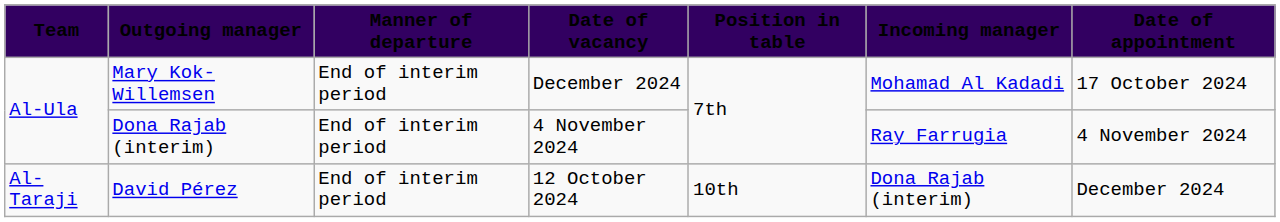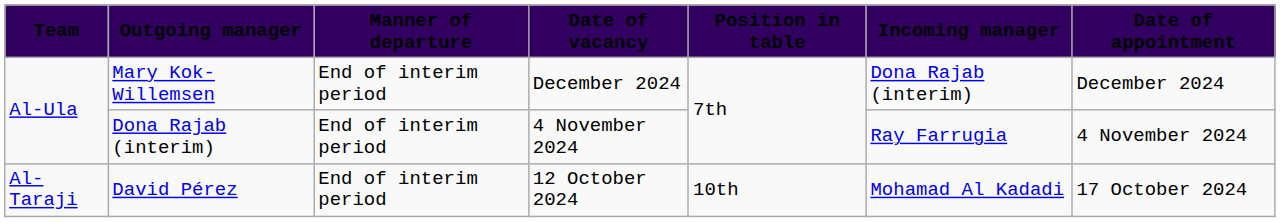Mary Kok-Willemsen | Incoming manager: Mohamad Al Kadadi -> Dona Rajab (interim)
Mary Kok-Willemsen | Date of appointment: 17 October 2024 -> December 2024
David Pérez | Incoming manager: Dona Rajab (interim) -> Mohamad Al Kadadi
David Pérez | Date of appointment: December 2024 -> 17 October 2024
